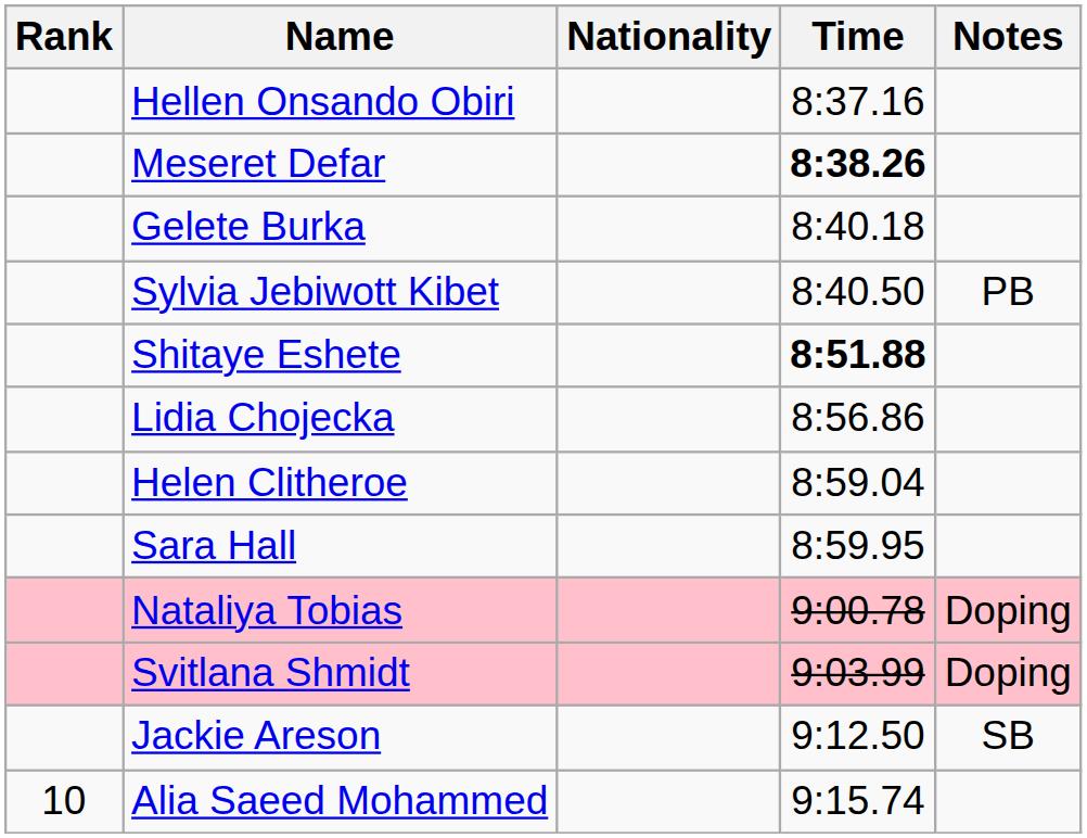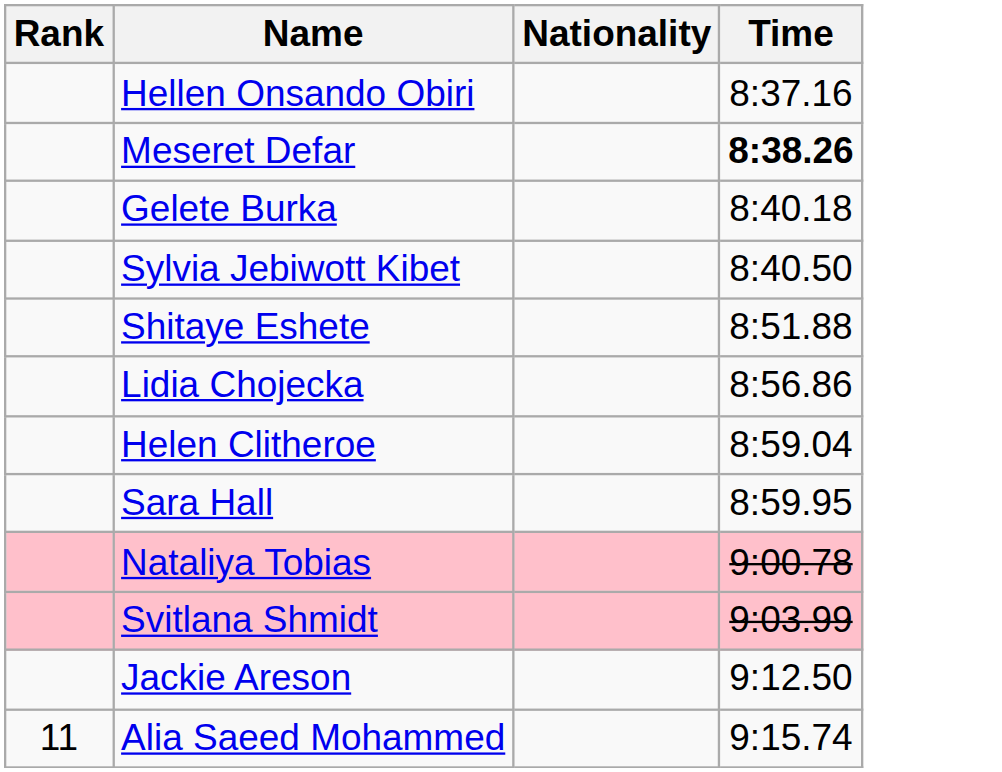- column: Notes | PB | Doping | Doping | SB
Shitaye Eshete | Time: bold -> normal
Alia Saeed Mohammed | Rank: 10 -> 11
